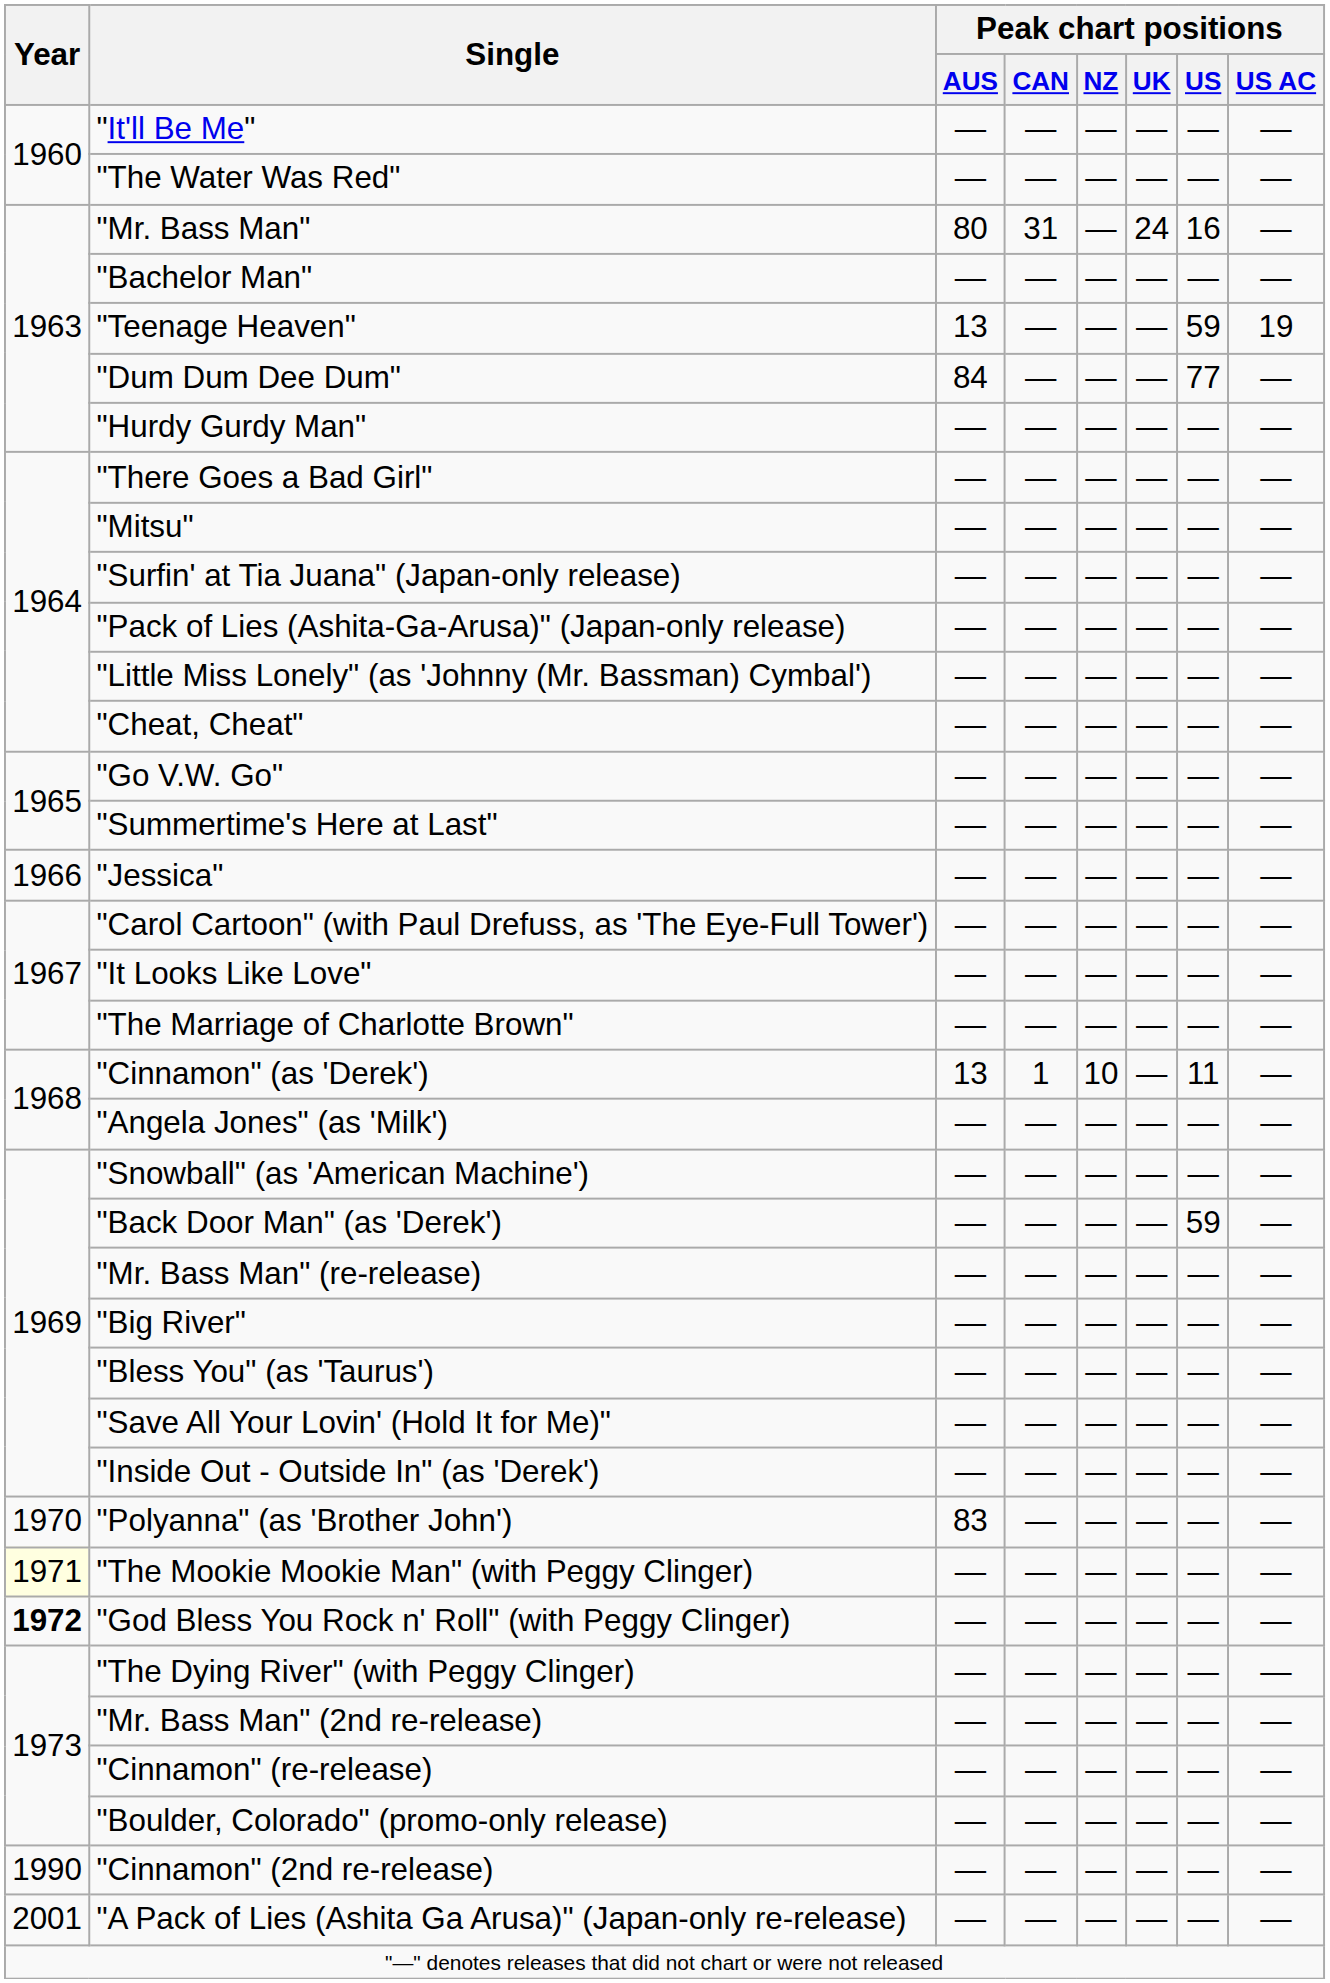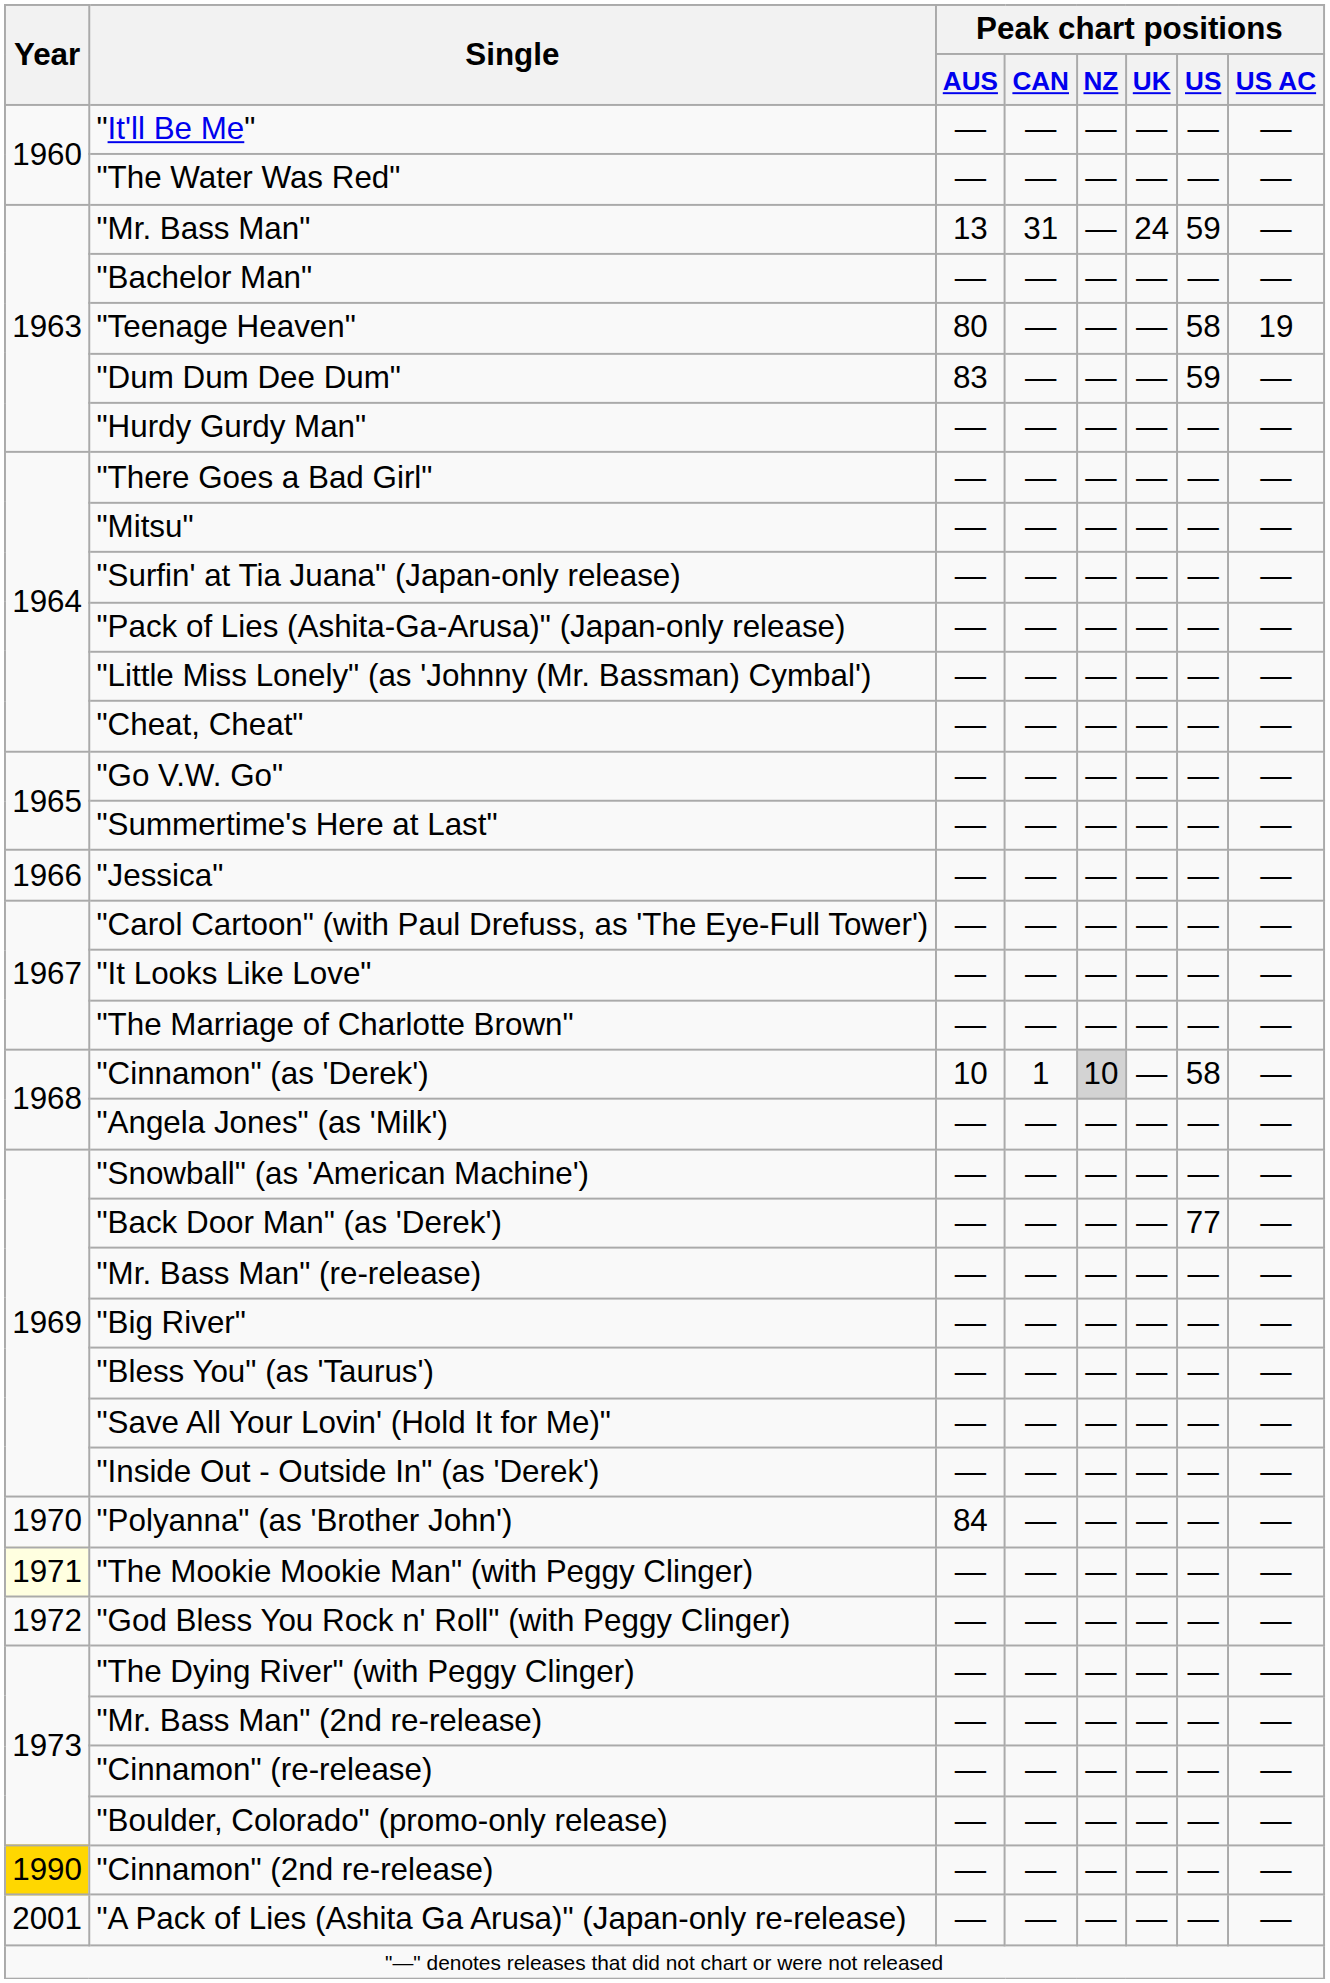"Mr. Bass Man" | Peak chart positions / AUS: 80 -> 13
"Mr. Bass Man" | Peak chart positions / US: 16 -> 59
"Teenage Heaven" | Peak chart positions / AUS: 13 -> 80
"Teenage Heaven" | Peak chart positions / US: 59 -> 58
"Dum Dum Dee Dum" | Peak chart positions / AUS: 84 -> 83
"Dum Dum Dee Dum" | Peak chart positions / US: 77 -> 59
"Cinnamon" (as 'Derek') | Peak chart positions / AUS: 13 -> 10
"Cinnamon" (as 'Derek') | Peak chart positions / NZ: no background -> lightgrey background
"Cinnamon" (as 'Derek') | Peak chart positions / US: 11 -> 58
"Back Door Man" (as 'Derek') | Peak chart positions / US: 59 -> 77
"Polyanna" (as 'Brother John') | Peak chart positions / AUS: 83 -> 84
"God Bless You Rock n' Roll" (with Peggy Clinger) | Year: bold -> normal
"Cinnamon" (2nd re-release) | Year: no background -> gold background
